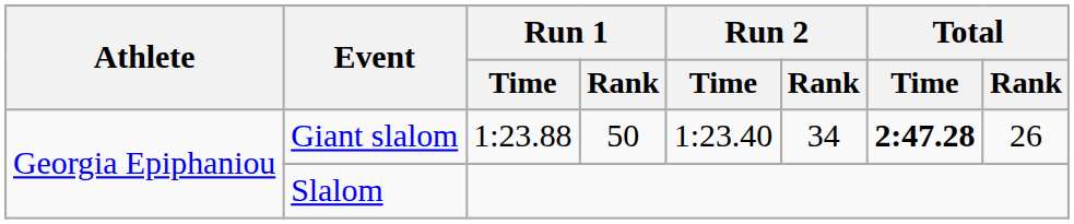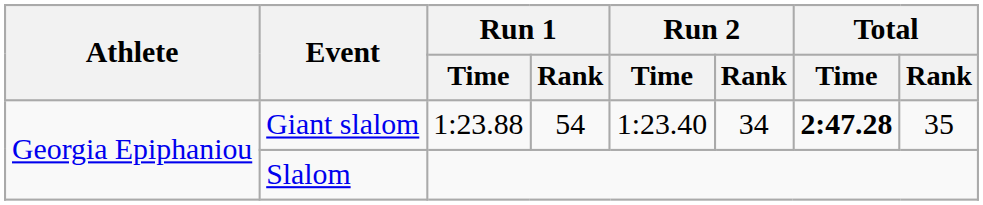Giant slalom | Run 1 / Rank: 50 -> 54
Giant slalom | Total / Rank: 26 -> 35
